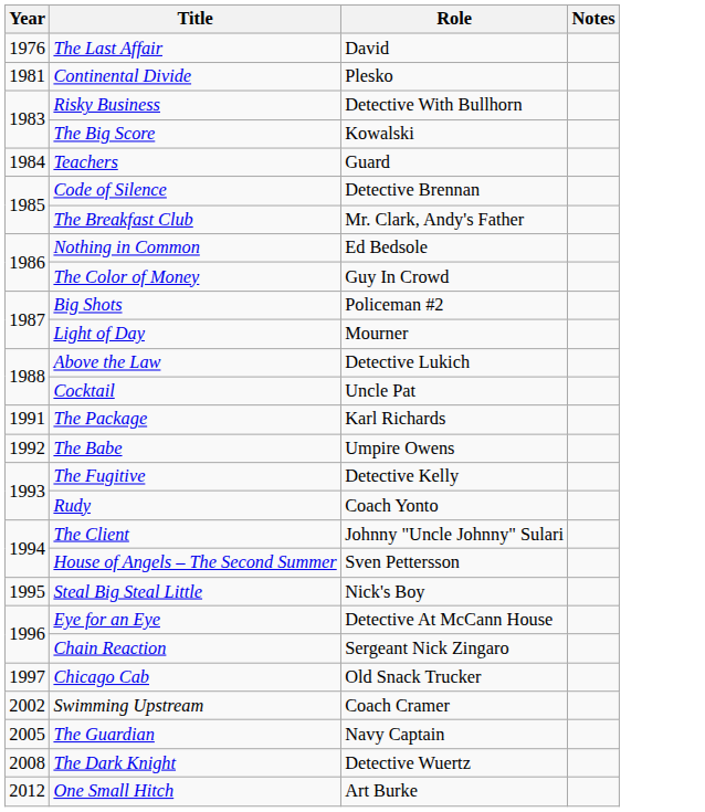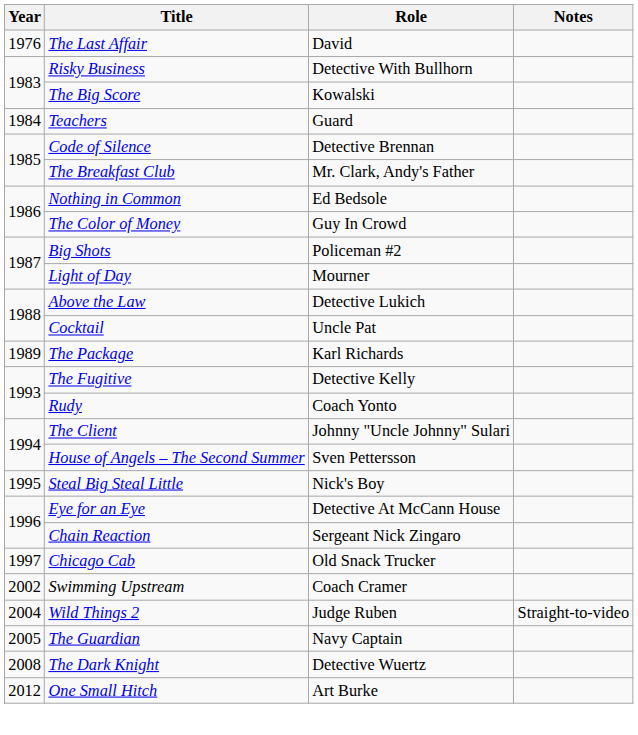- row: 1981 | Continental Divide | Plesko
The Package | Year: 1991 -> 1989
- row: 1992 | The Babe | Umpire Owens
+ row: 2004 | Wild Things 2 | Judge Ruben | Straight-to-video
